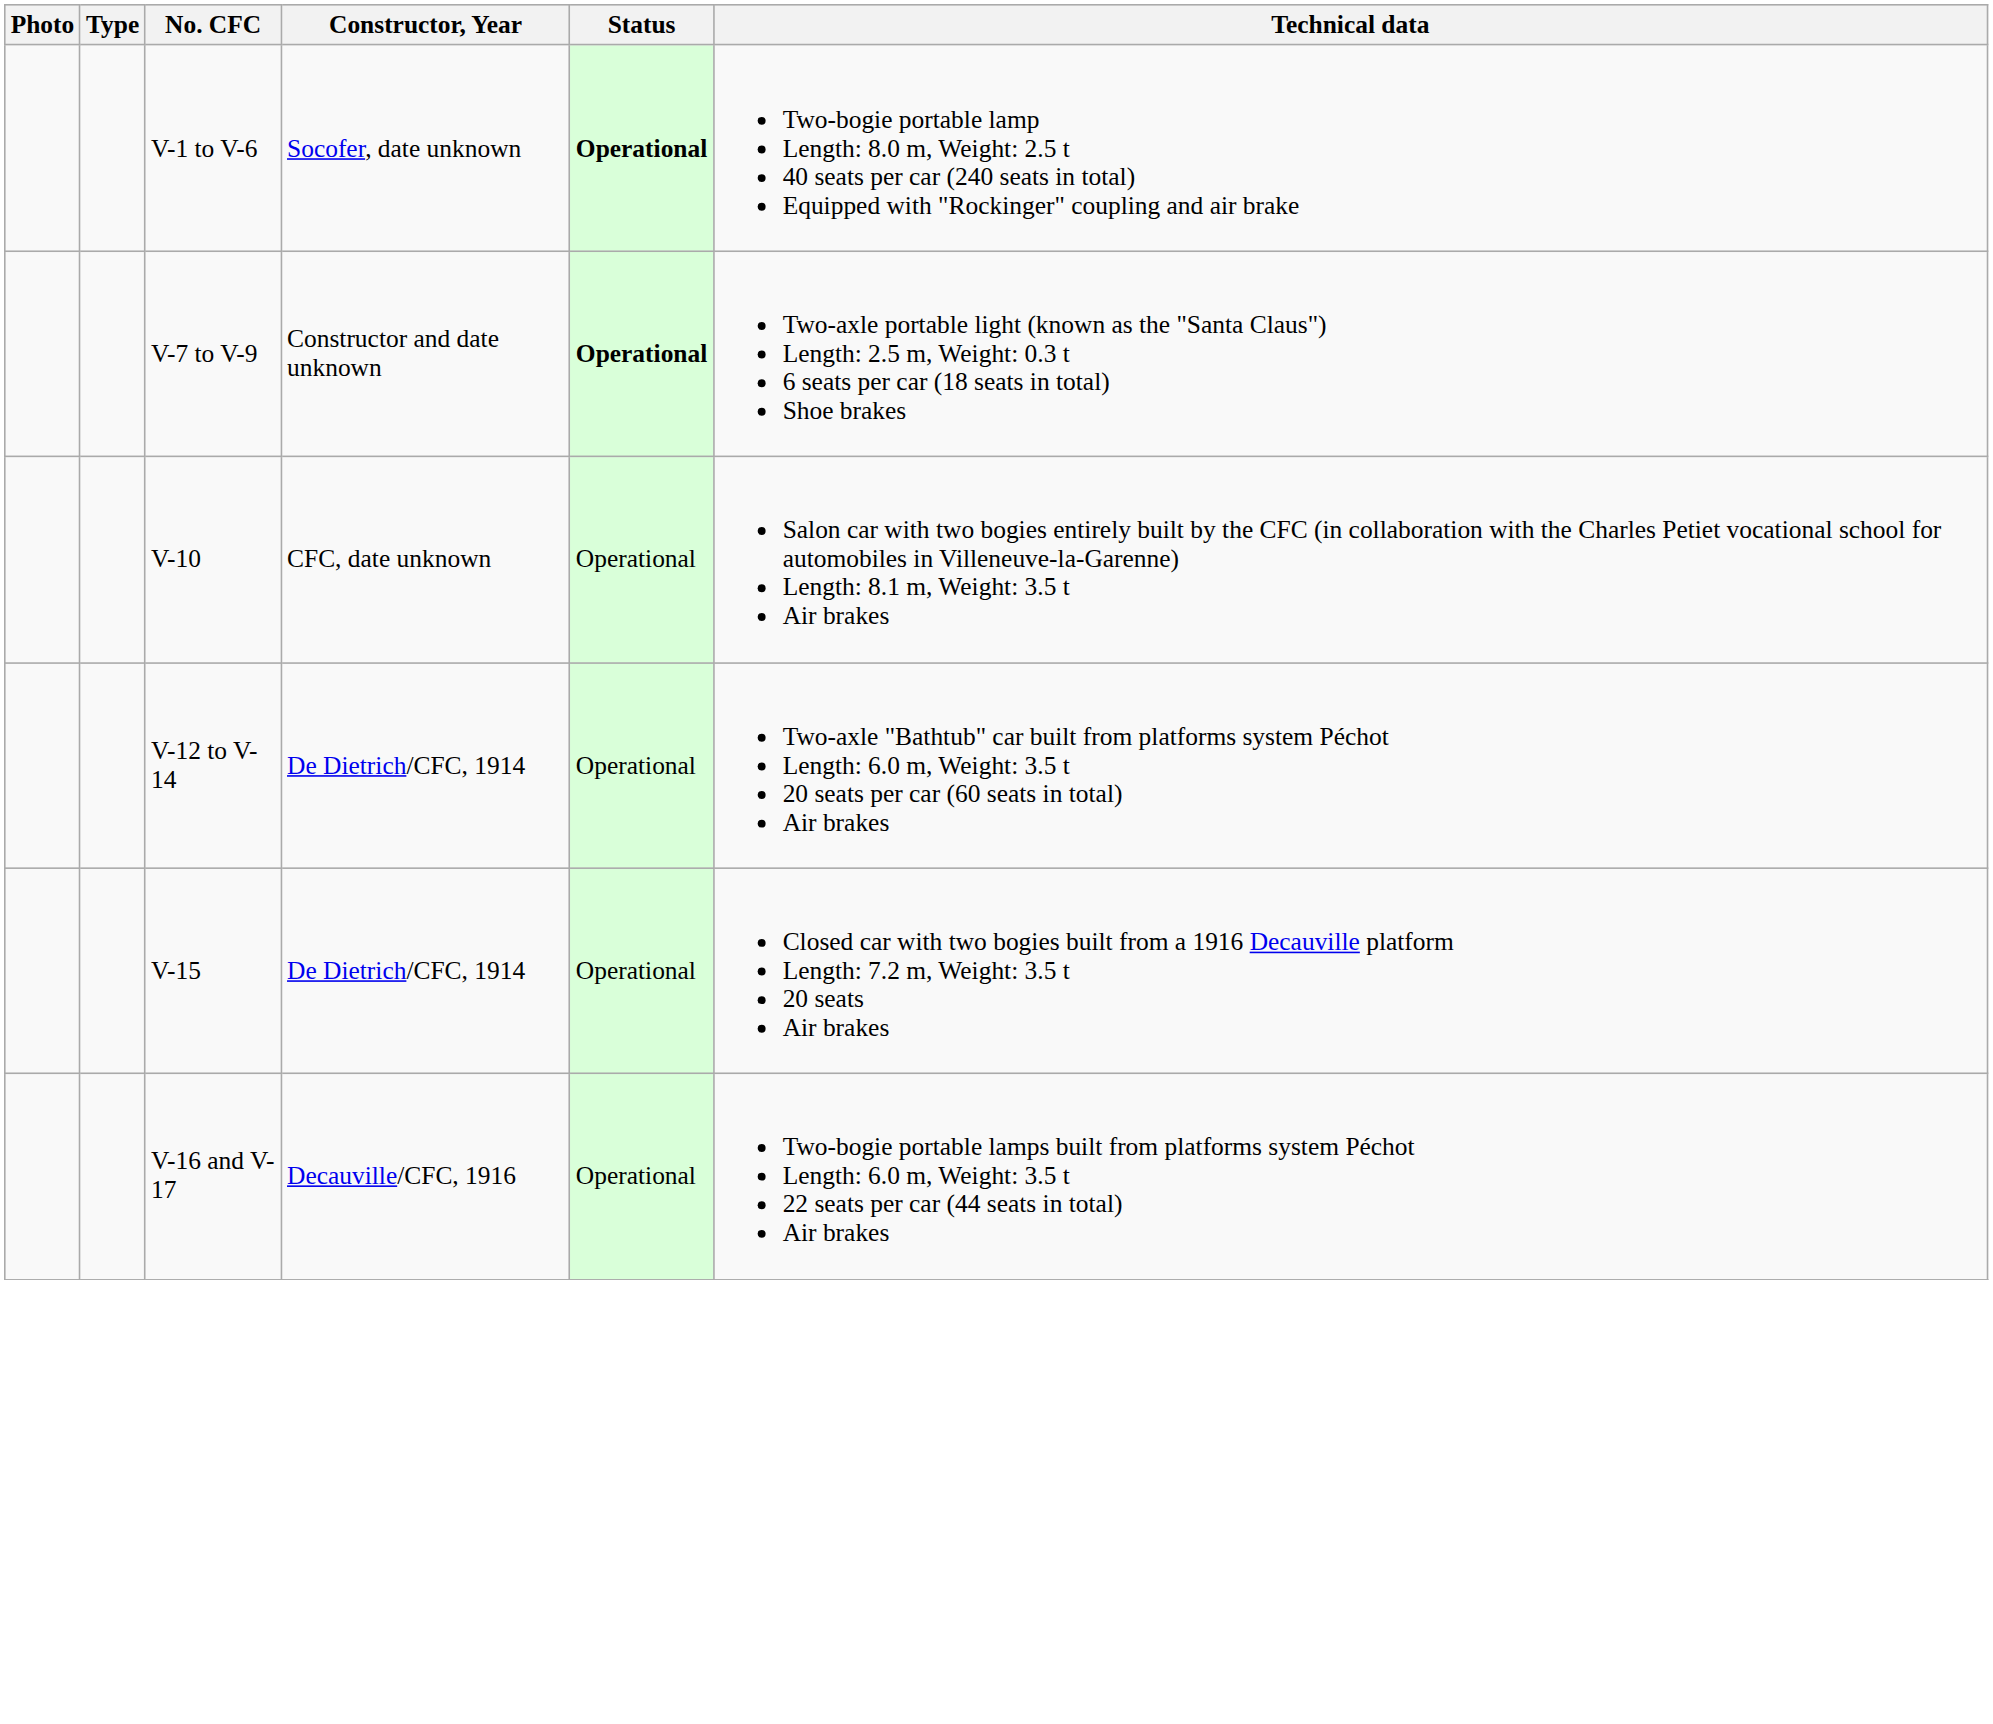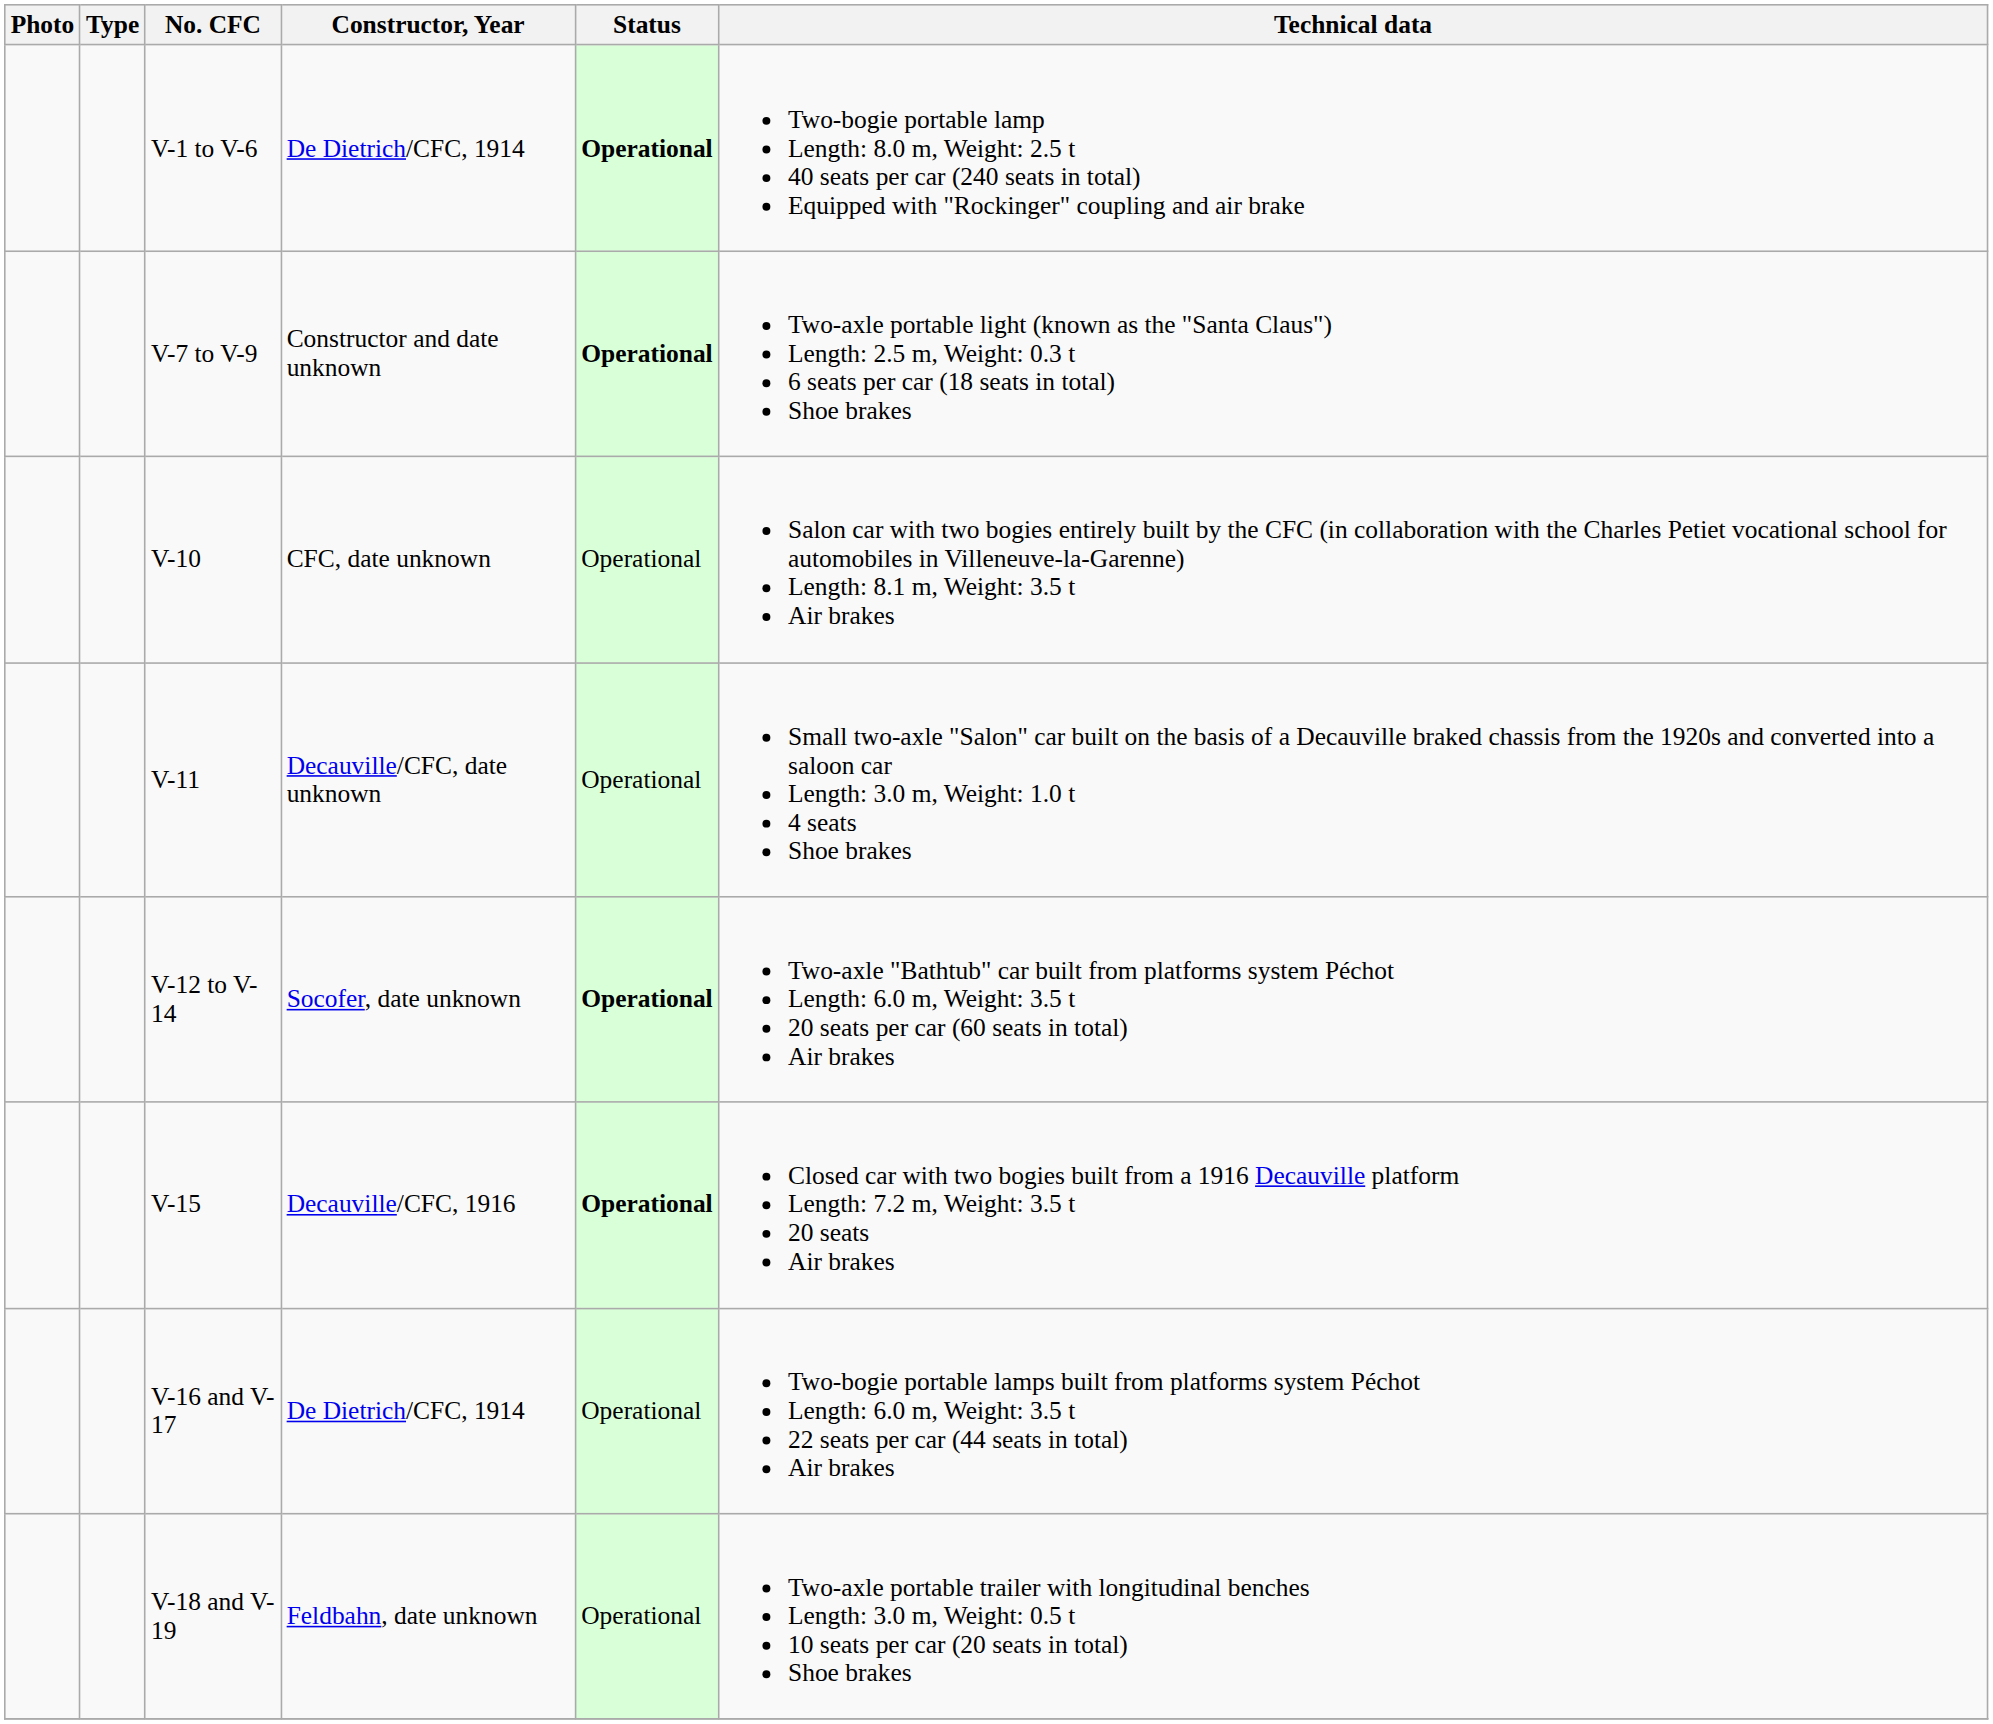V-1 to V-6 | Constructor, Year: Socofer, date unknown -> De Dietrich/CFC, 1914
+ row: V-11 | Decauville/CFC, date unknown | Operational | Small two-axle "Salon" car built on the basis of a Decauville braked chassis from the 1920s and converted into a saloon car Length: 3.0 m, Weight: 1.0 t 4 seats Shoe brakes
V-12 to V-14 | Constructor, Year: De Dietrich/CFC, 1914 -> Socofer, date unknown
V-12 to V-14 | Status: normal -> bold
V-15 | Constructor, Year: De Dietrich/CFC, 1914 -> Decauville/CFC, 1916
V-15 | Status: normal -> bold
V-16 and V-17 | Constructor, Year: Decauville/CFC, 1916 -> De Dietrich/CFC, 1914
+ row: V-18 and V-19 | Feldbahn, date unknown | Operational | Two-axle portable trailer with longitudinal benches Length: 3.0 m, Weight: 0.5 t 10 seats per car (20 seats in total) Shoe brakes
